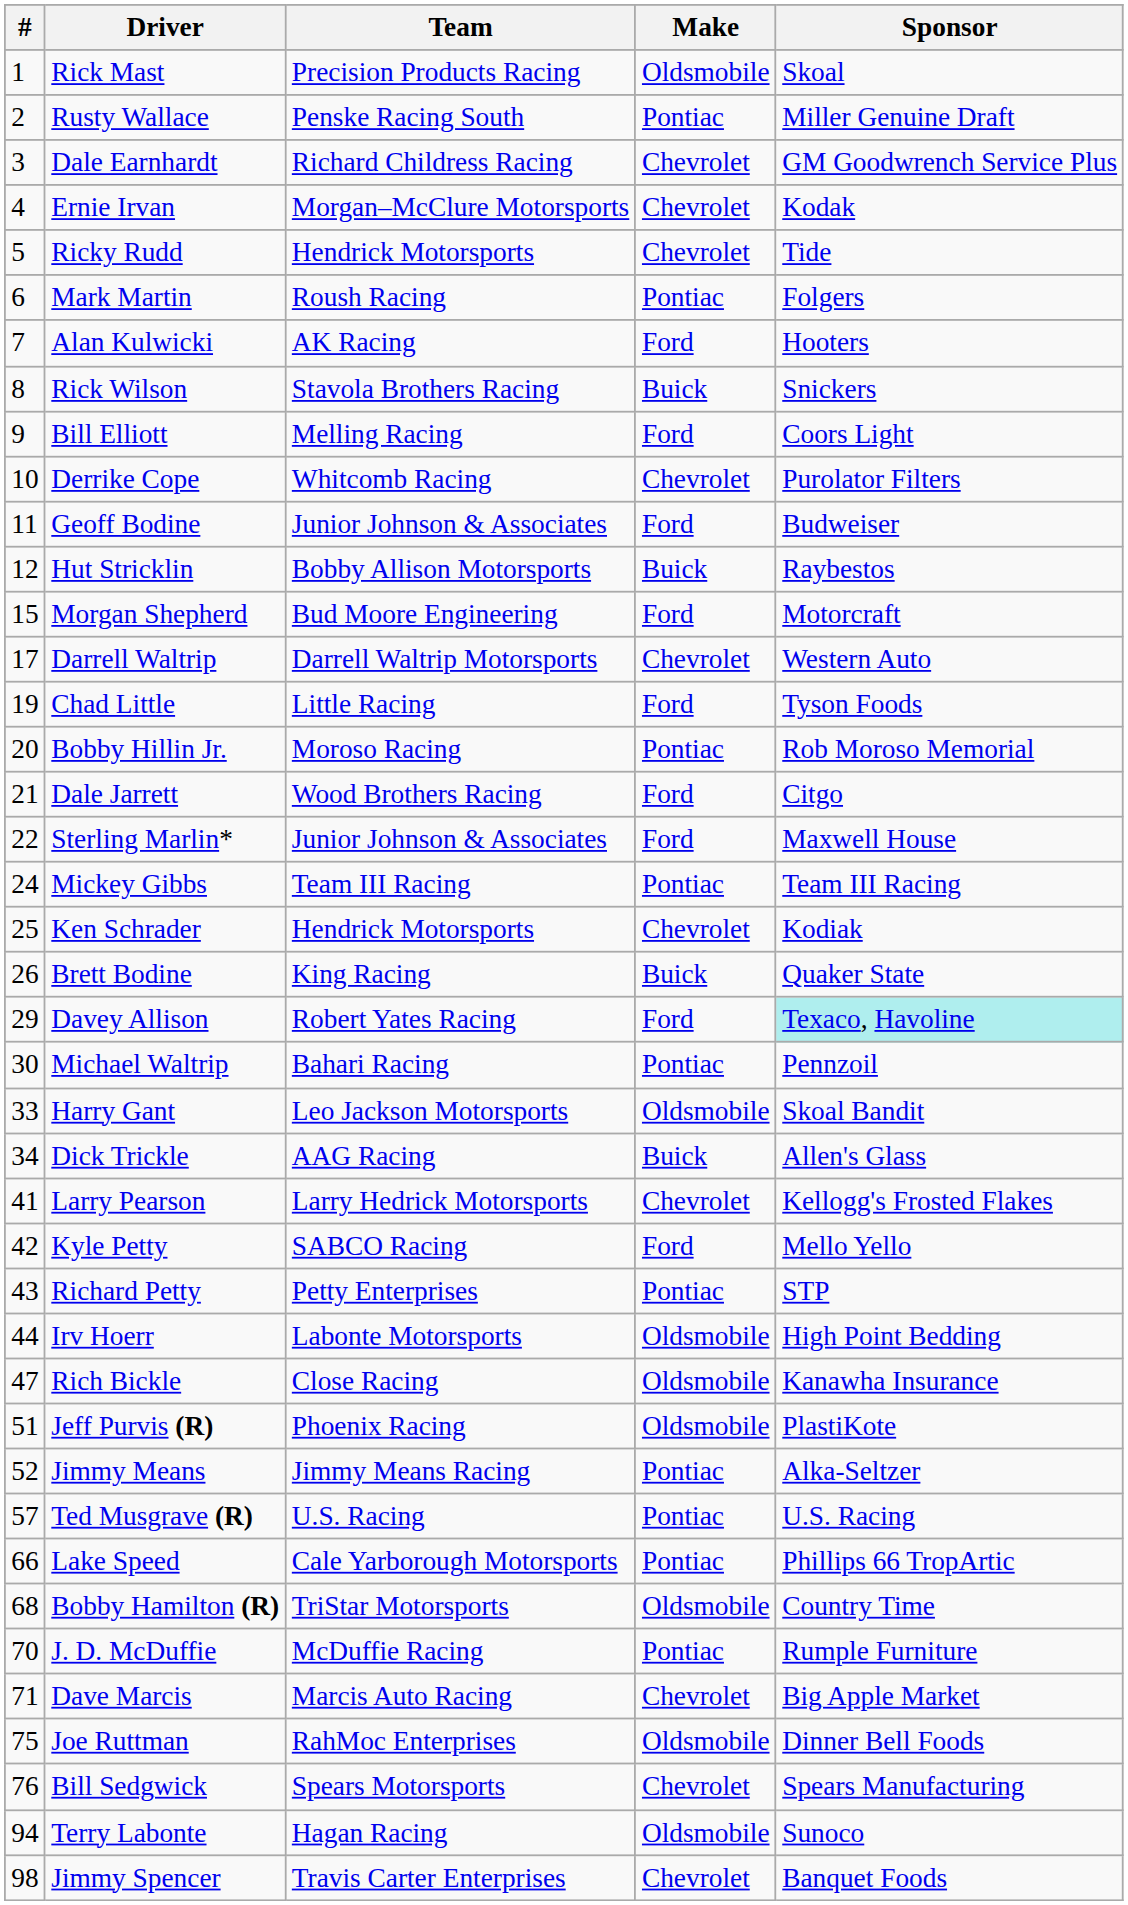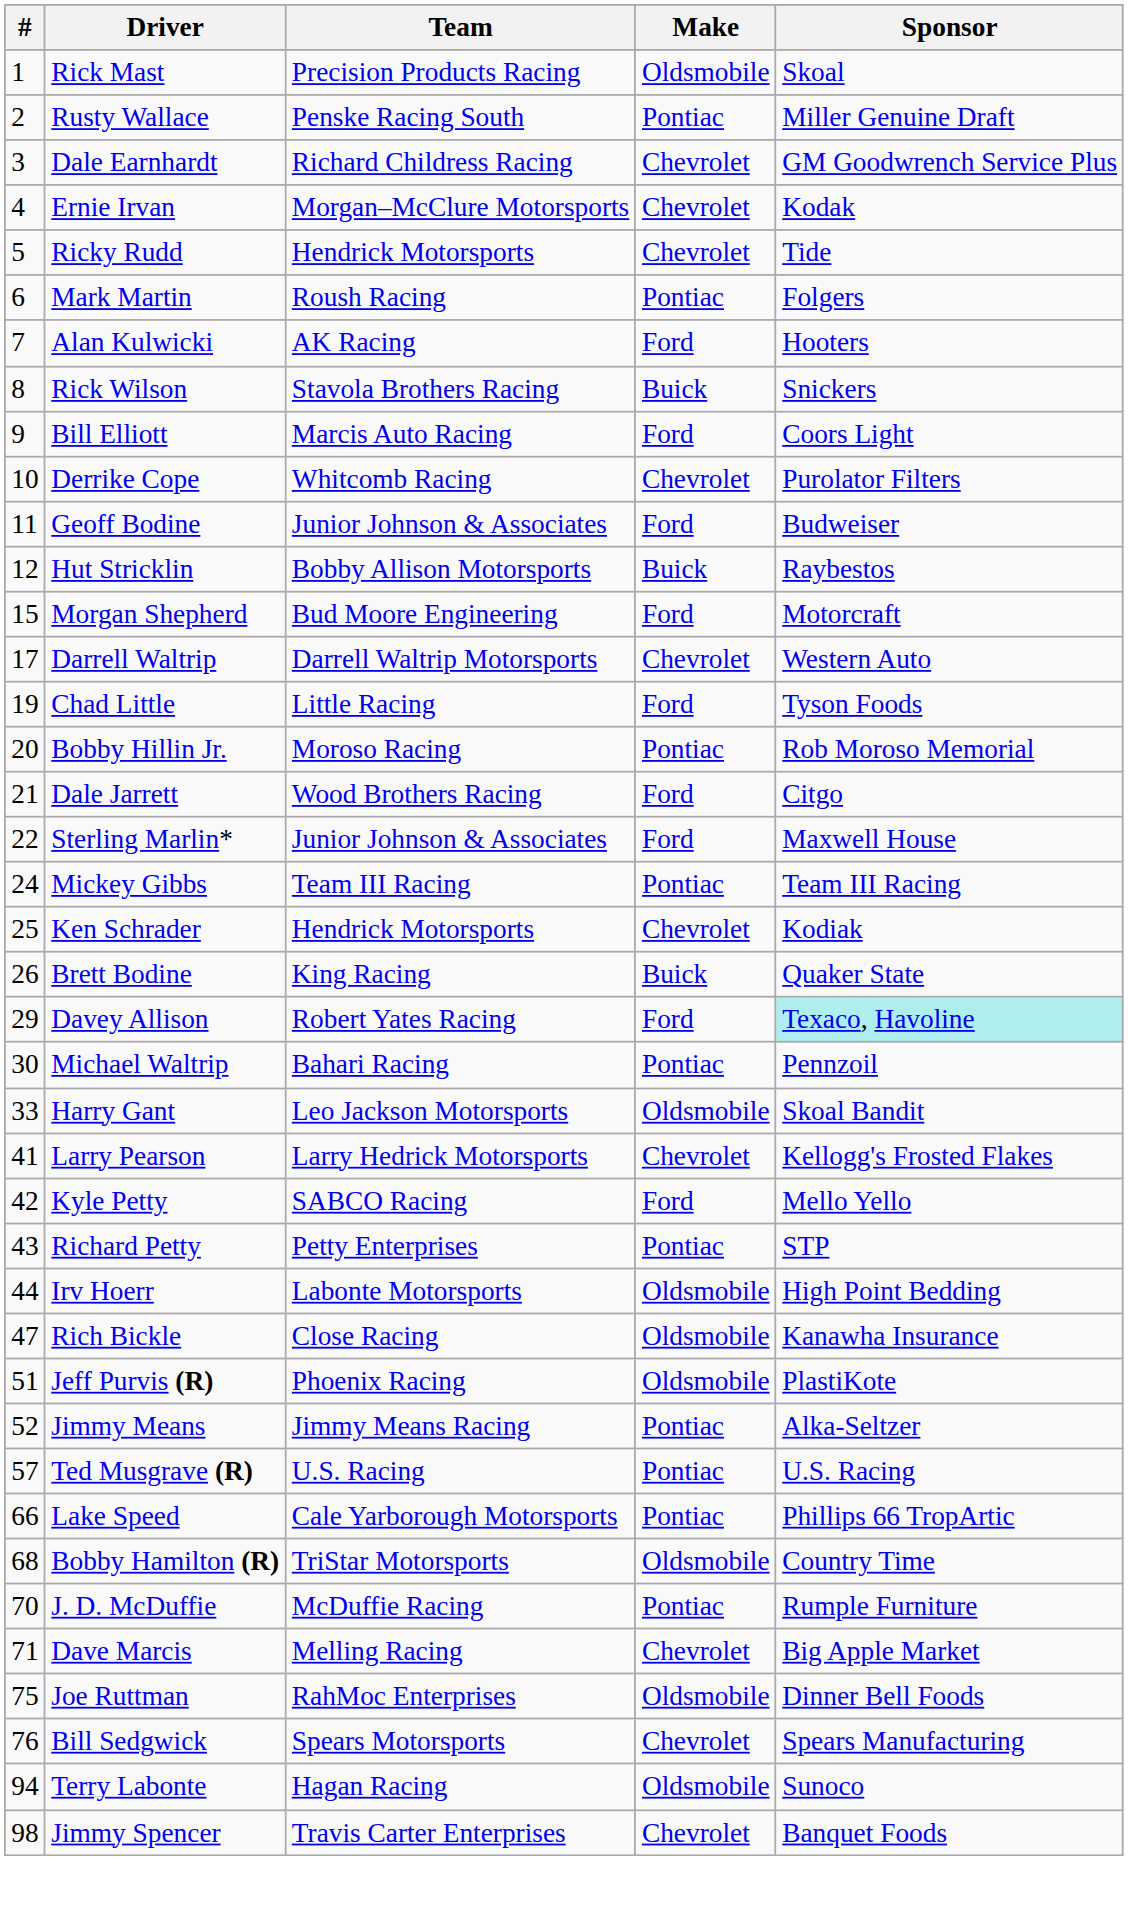Bill Elliott | Team: Melling Racing -> Marcis Auto Racing
- row: 34 | Dick Trickle | AAG Racing | Buick | Allen's Glass
Dave Marcis | Team: Marcis Auto Racing -> Melling Racing
